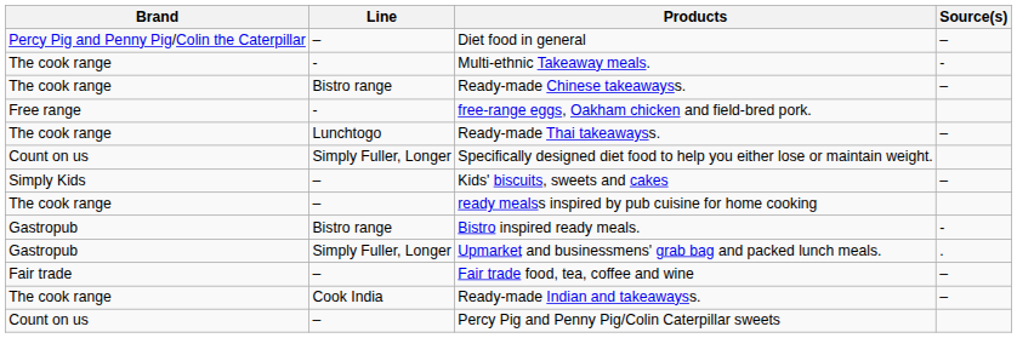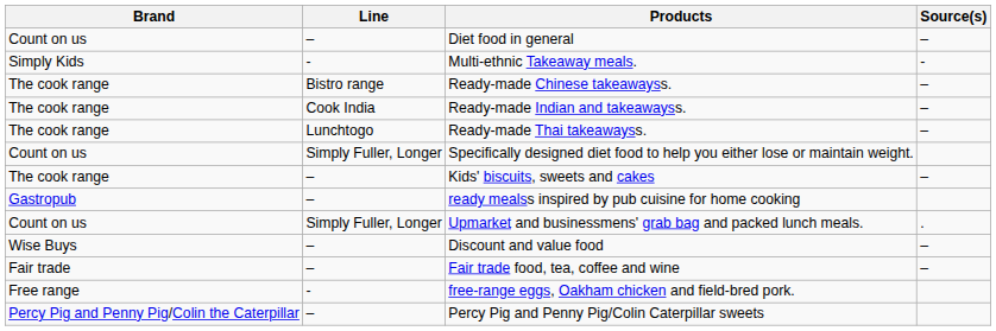Diet food in general | Brand: Percy Pig and Penny Pig/Colin the Caterpillar -> Count on us
Multi-ethnic Takeaway meals. | Brand: The cook range -> Simply Kids
rows swapped: Ready-made Indian and takeawayss. <-> free-range eggs, Oakham chicken and field-bred pork.
Kids' biscuits, sweets and cakes | Brand: Simply Kids -> The cook range
ready mealss inspired by pub cuisine for home cooking | Brand: The cook range -> Gastropub
- row: Gastropub | Bistro range | Bistro inspired ready meals. | -
Upmarket and businessmens' grab bag and packed lunch meals. | Brand: Gastropub -> Count on us
+ row: Wise Buys | – | Discount and value food | –
Percy Pig and Penny Pig/Colin Caterpillar sweets | Brand: Count on us -> Percy Pig and Penny Pig/Colin the Caterpillar
